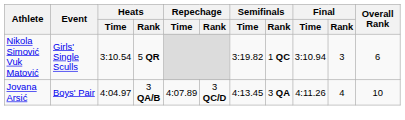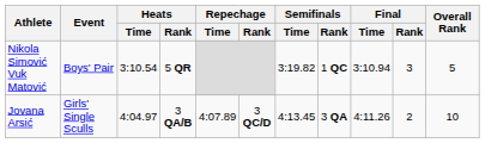Nikola Simović Vuk Matović | Event: Girls' Single Sculls -> Boys' Pair
Nikola Simović Vuk Matović | Overall Rank: 6 -> 5
Jovana Arsić | Event: Boys' Pair -> Girls' Single Sculls
Jovana Arsić | Final / Rank: 4 -> 2
